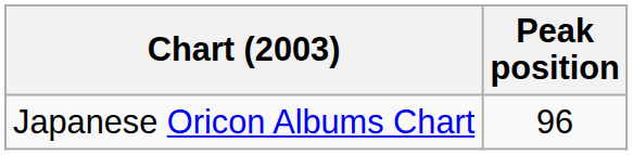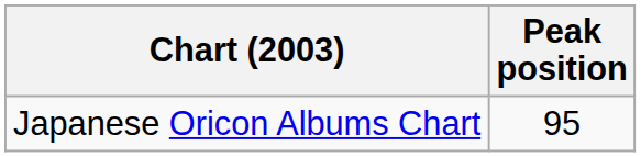Japanese Oricon Albums Chart | Peak position: 96 -> 95
